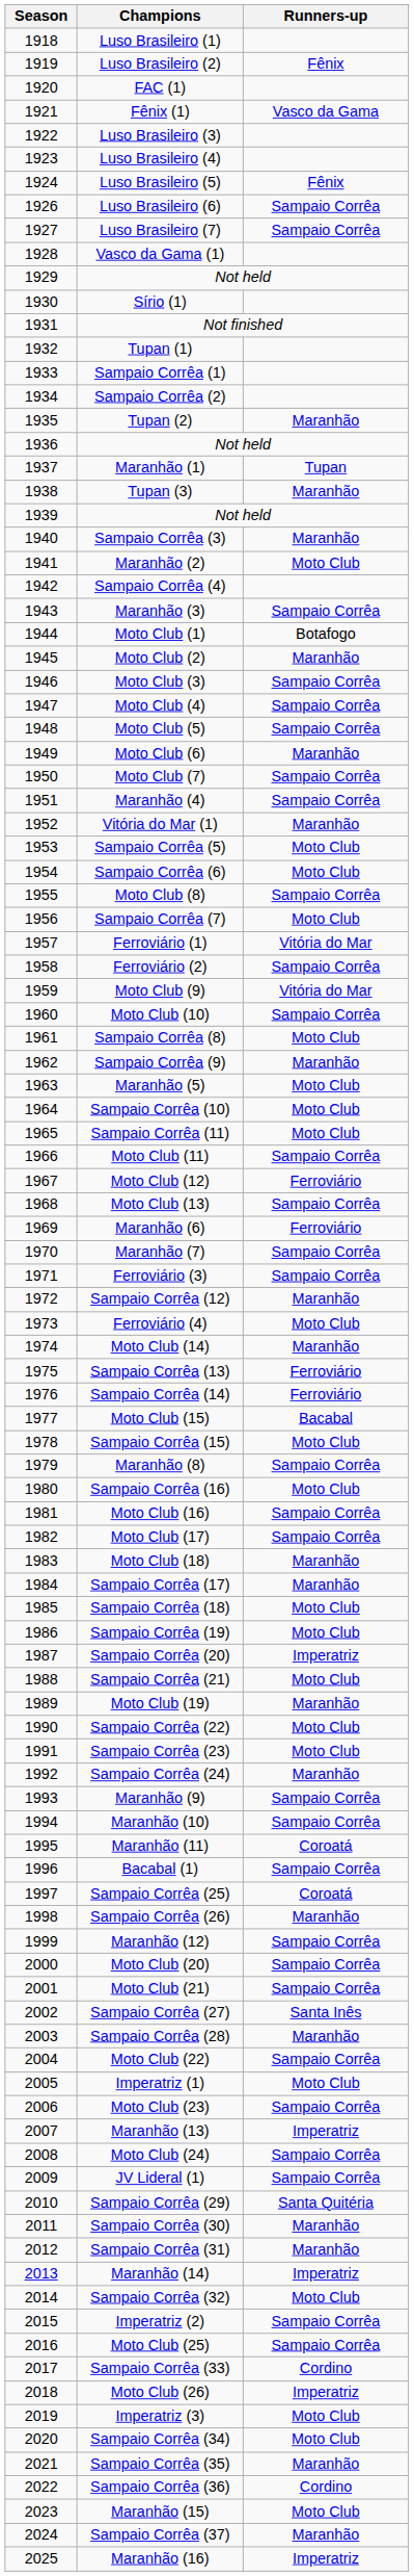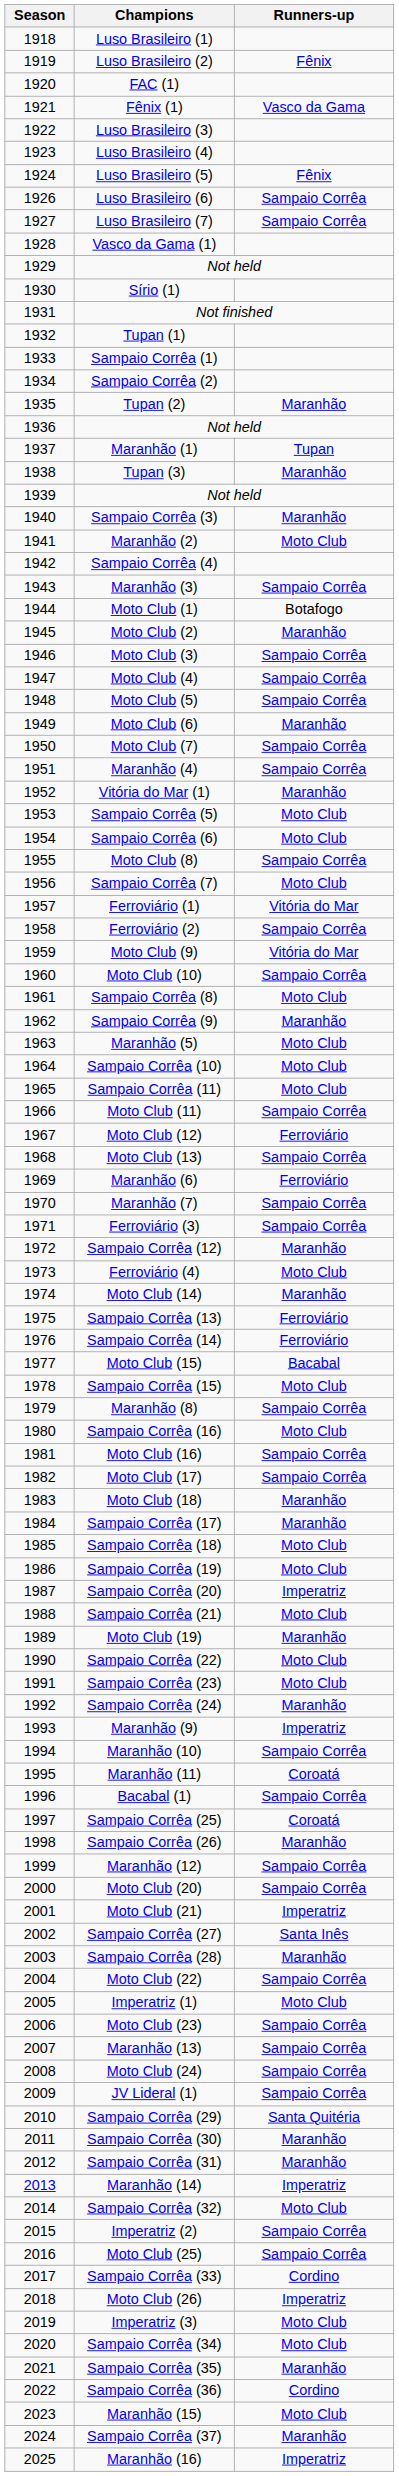Maranhão (9) | Runners-up: Sampaio Corrêa -> Imperatriz
Moto Club (21) | Runners-up: Sampaio Corrêa -> Imperatriz
Maranhão (13) | Runners-up: Imperatriz -> Sampaio Corrêa
